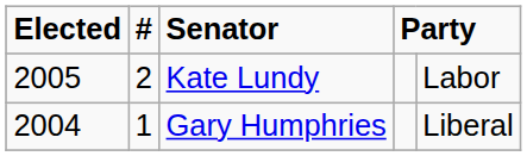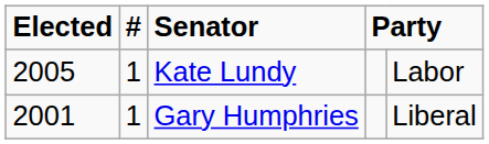Kate Lundy | #: 2 -> 1
Gary Humphries | Elected: 2004 -> 2001
